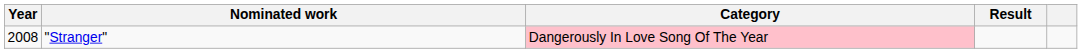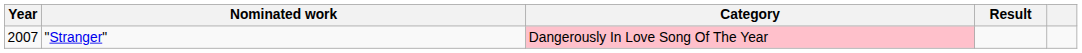"Stranger" | Year: 2008 -> 2007
